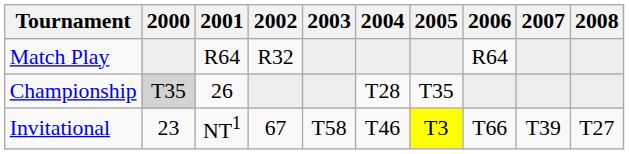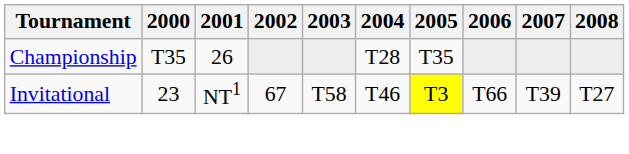- row: Match Play | R64 | R32 | R64
Championship | 2000: lightgrey background -> no background
